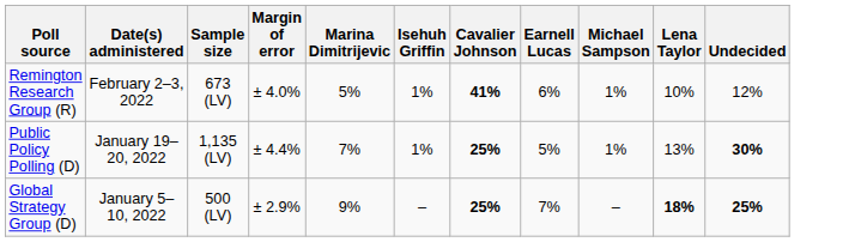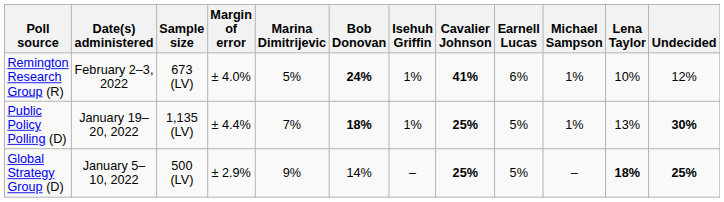+ column: Bob Donovan | 24% | 18% | 14%
Global Strategy Group (D) | Earnell Lucas: 7% -> 5%
